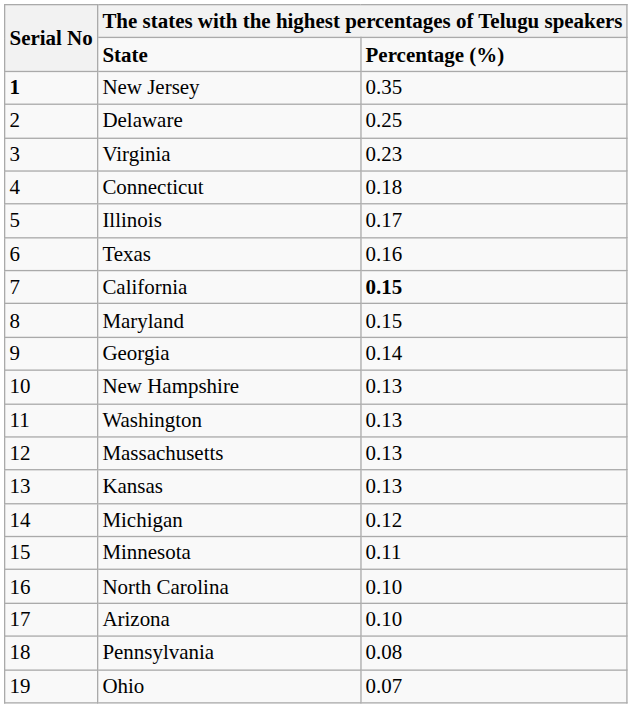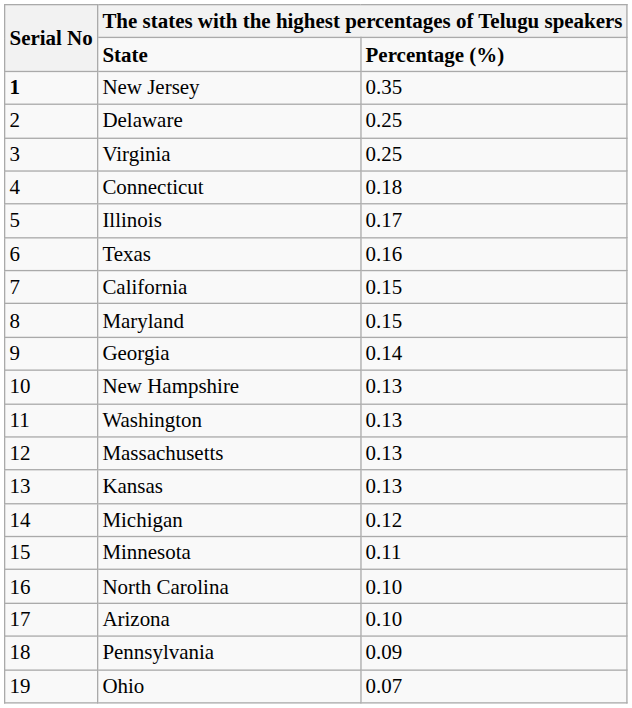Virginia | column 3: 0.23 -> 0.25
California | column 3: bold -> normal
Pennsylvania | column 3: 0.08 -> 0.09
